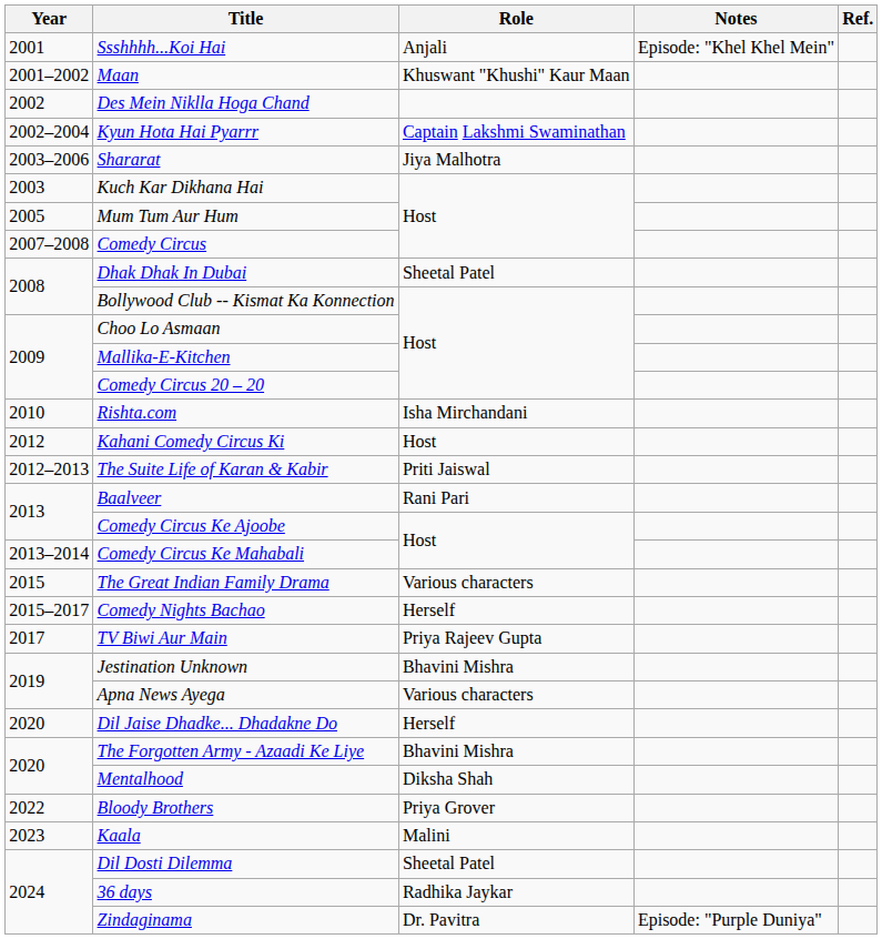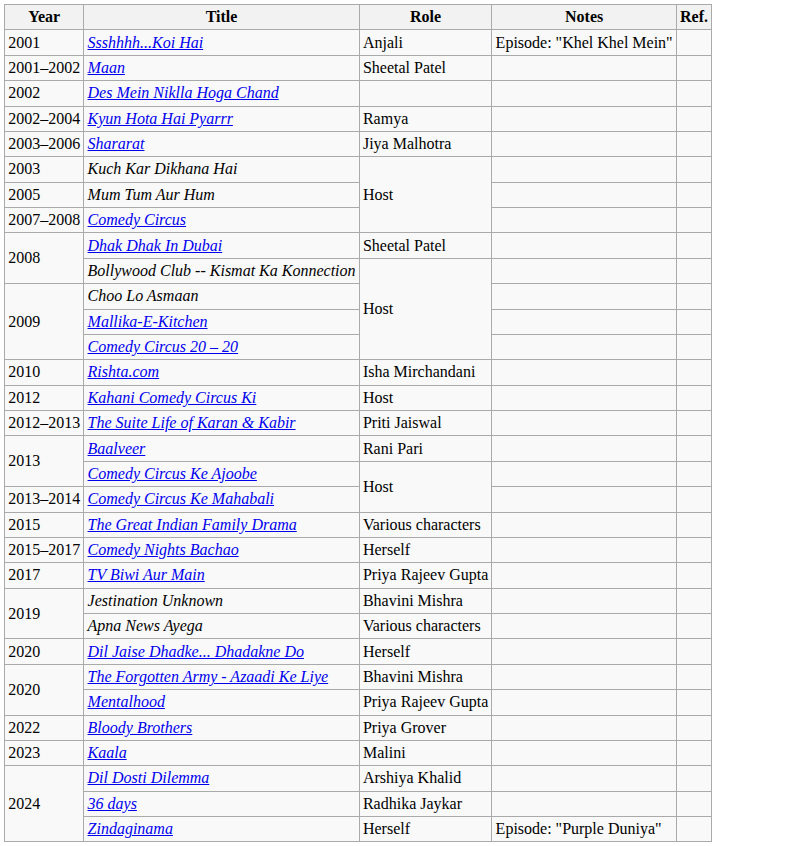Maan | Role: Khuswant "Khushi" Kaur Maan -> Sheetal Patel
Kyun Hota Hai Pyarrr | Role: Captain Lakshmi Swaminathan -> Ramya
Mentalhood | Role: Diksha Shah -> Priya Rajeev Gupta
Dil Dosti Dilemma | Role: Sheetal Patel -> Arshiya Khalid
Zindaginama | Role: Dr. Pavitra -> Herself
